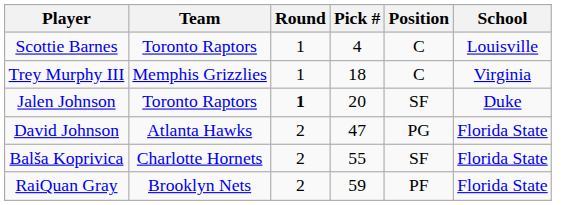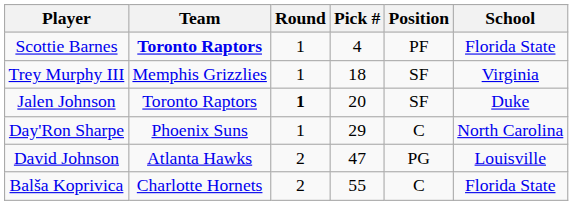Scottie Barnes | Team: normal -> bold
Scottie Barnes | Position: C -> PF
Scottie Barnes | School: Louisville -> Florida State
Trey Murphy III | Position: C -> SF
+ row: Day'Ron Sharpe | Phoenix Suns | 1 | 29 | C | North Carolina
David Johnson | School: Florida State -> Louisville
Balša Koprivica | Position: SF -> C
- row: RaiQuan Gray | Brooklyn Nets | 2 | 59 | PF | Florida State
